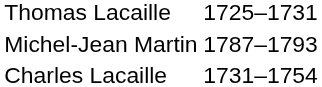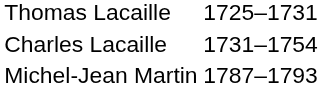rows swapped: Charles Lacaille <-> Michel-Jean Martin
